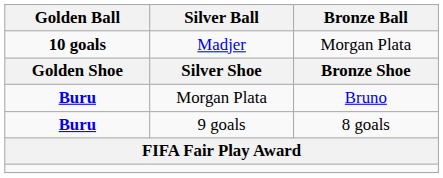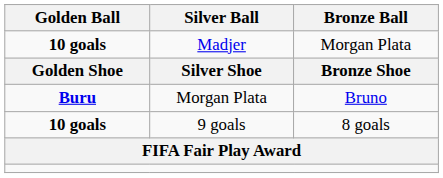9 goals | Golden Ball: Buru -> 10 goals
